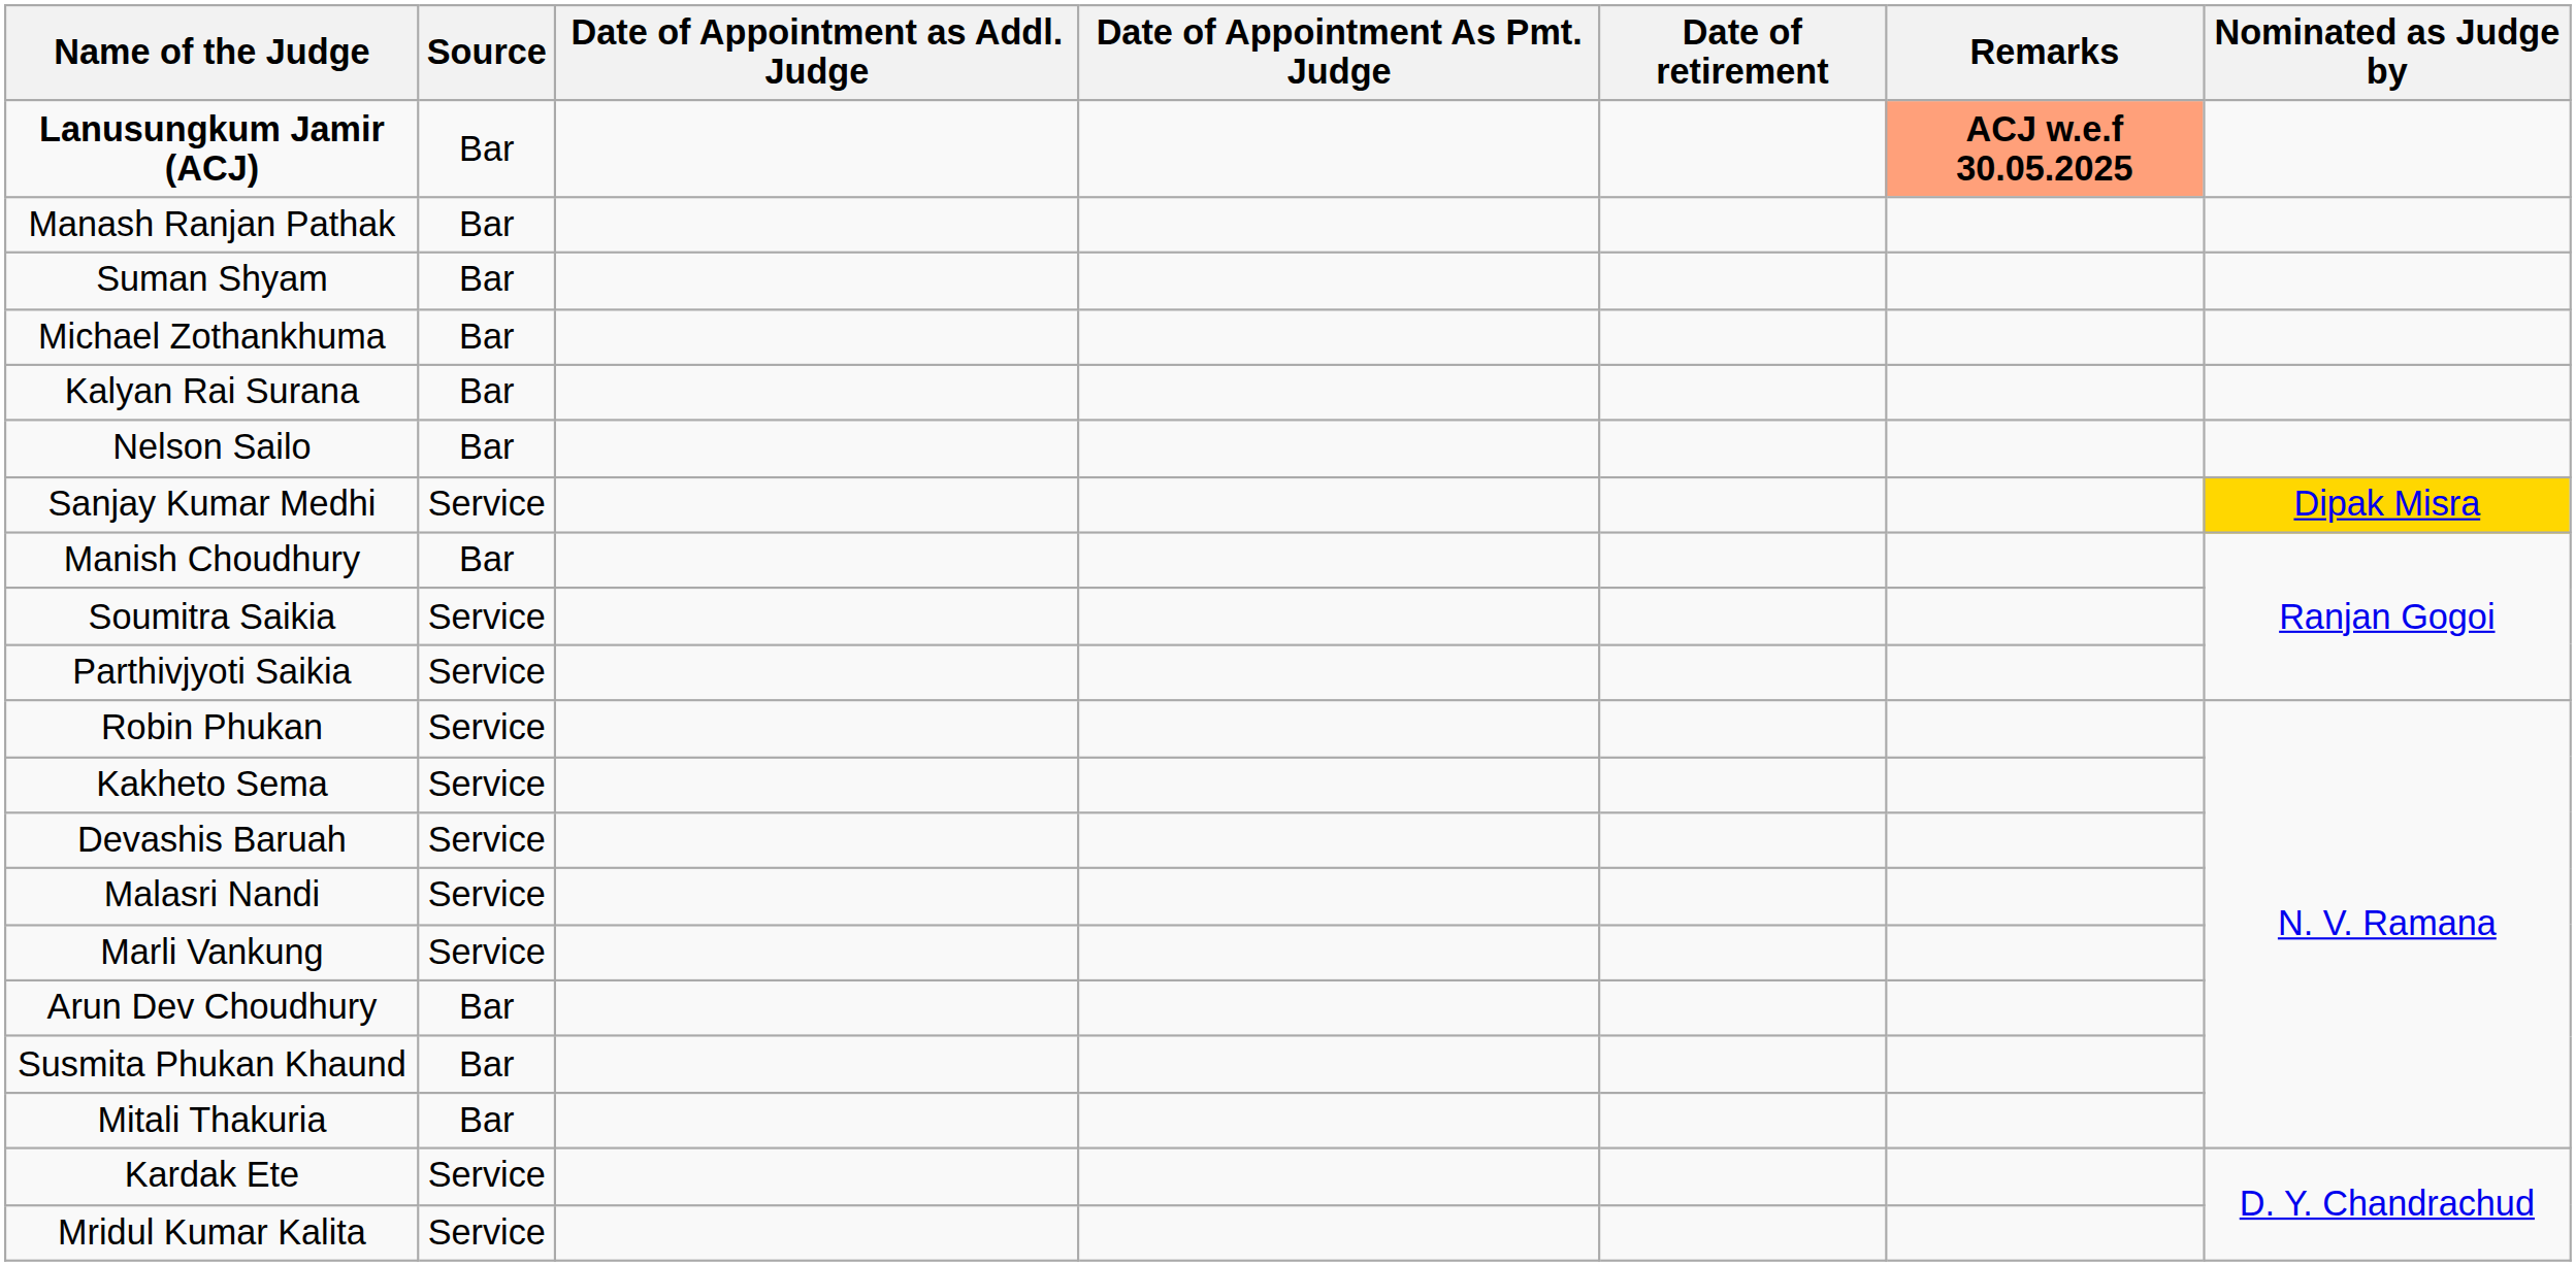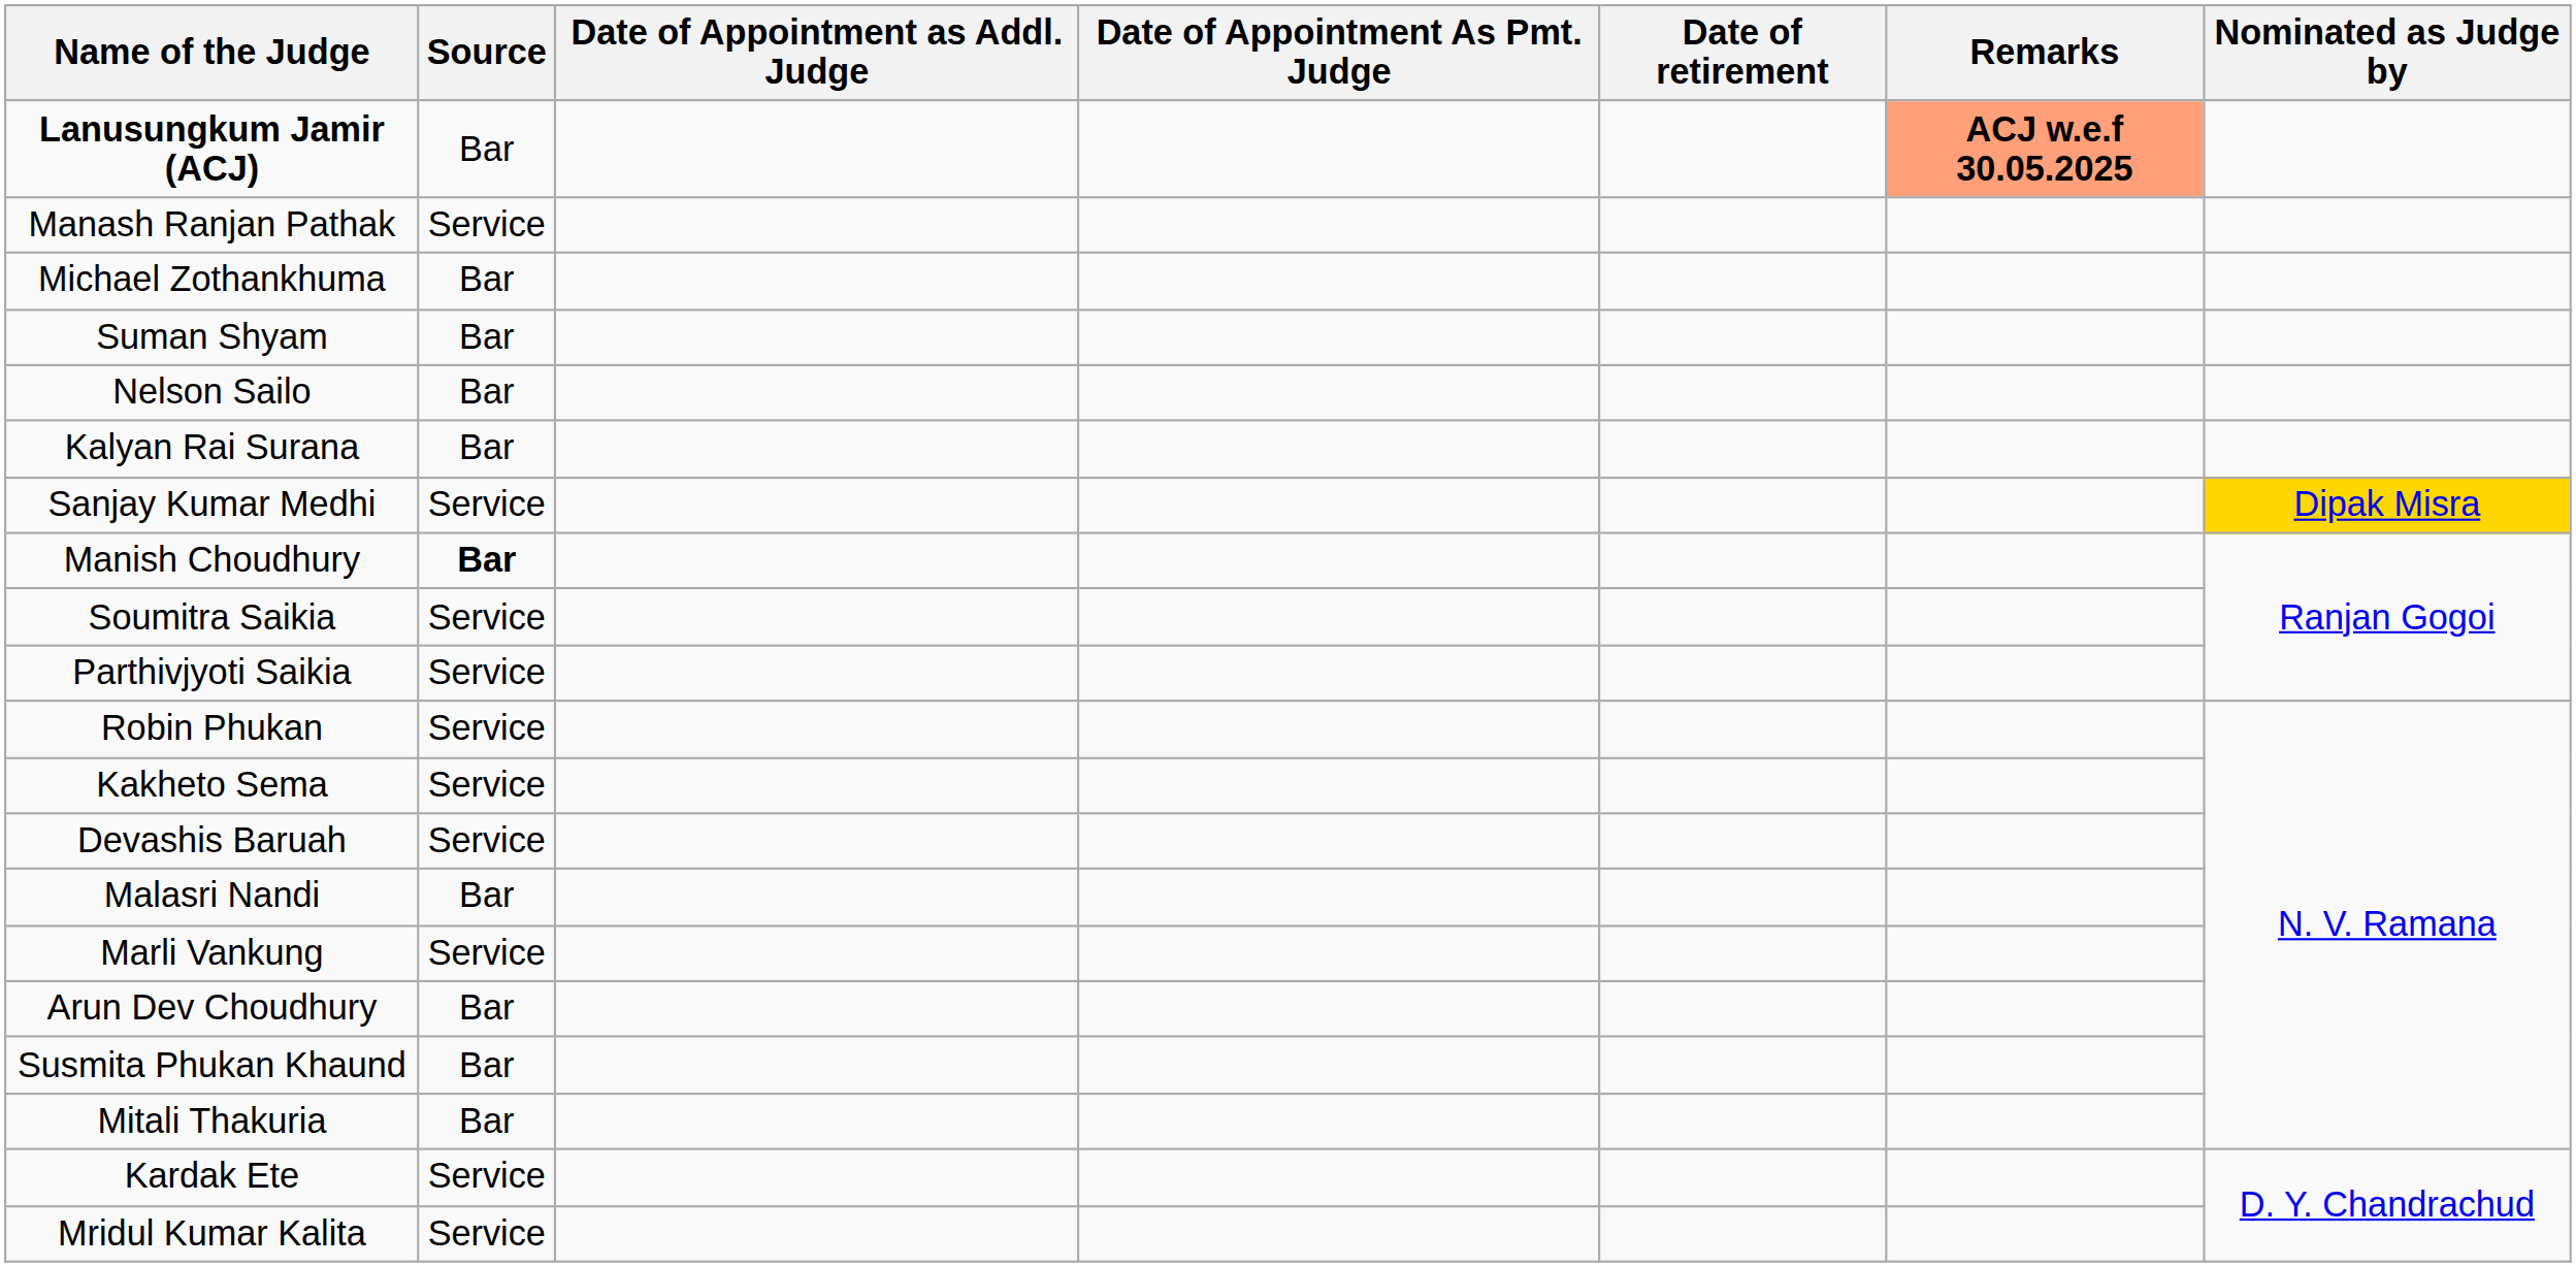Manash Ranjan Pathak | Source: Bar -> Service
rows swapped: Michael Zothankhuma <-> Suman Shyam
rows swapped: Kalyan Rai Surana <-> Nelson Sailo
Manish Choudhury | Source: normal -> bold
Malasri Nandi | Source: Service -> Bar
